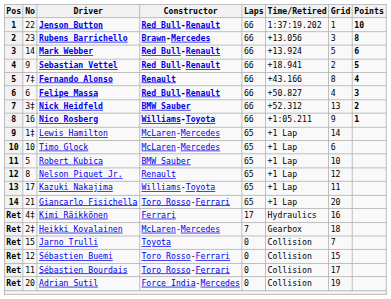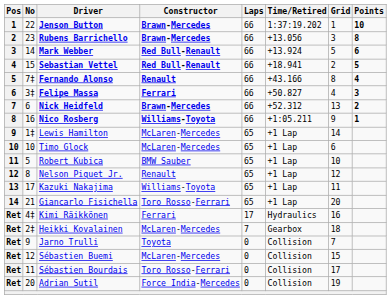Jenson Button | Constructor: Red Bull-Renault -> Brawn-Mercedes
Sebastian Vettel | No: 9 -> 15
Felipe Massa | No: 6 -> 3‡
Felipe Massa | Constructor: Red Bull-Renault -> Ferrari
Nick Heidfeld | No: 3‡ -> 6
Nick Heidfeld | Constructor: BMW Sauber -> Brawn-Mercedes
Jarno Trulli | No: 15 -> 9
Sébastien Buemi | Constructor: Toro Rosso-Ferrari -> McLaren-Mercedes
